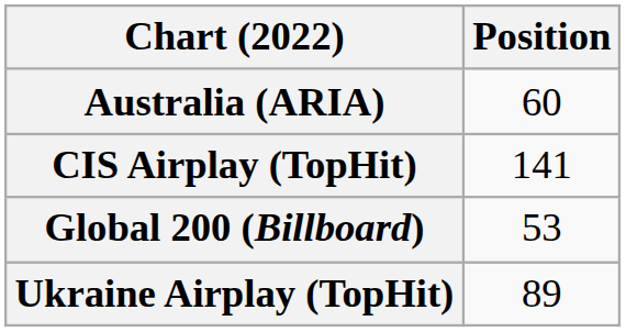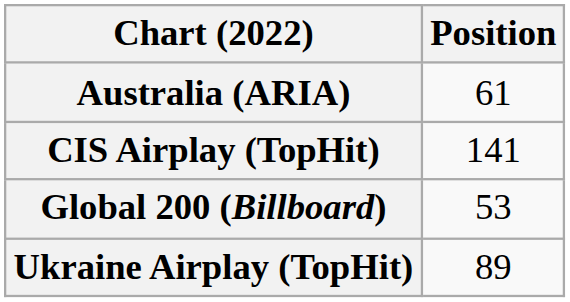Australia (ARIA) | Position: 60 -> 61
